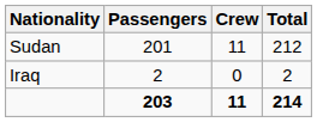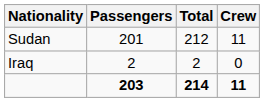columns swapped: Crew <-> Total
